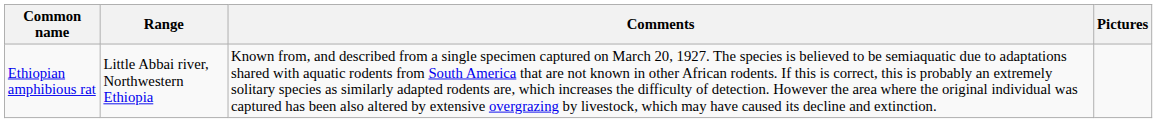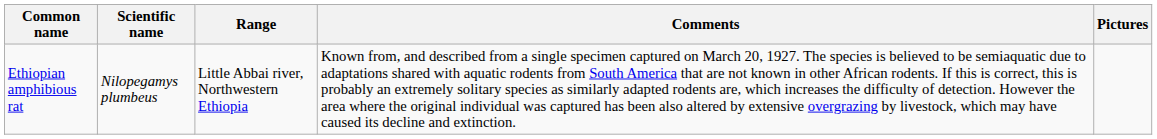+ column: Scientific name | Nilopegamys plumbeus
